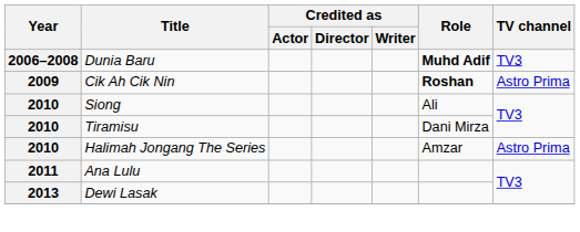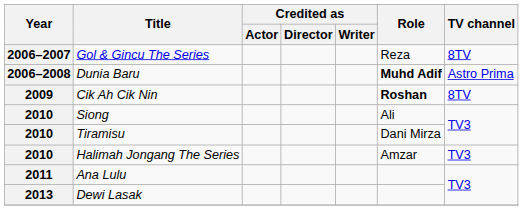+ row: 2006–2007 | Gol & Gincu The Series | Reza | 8TV
Dunia Baru | TV channel: TV3 -> Astro Prima
Cik Ah Cik Nin | TV channel: Astro Prima -> 8TV
Halimah Jongang The Series | TV channel: Astro Prima -> TV3
